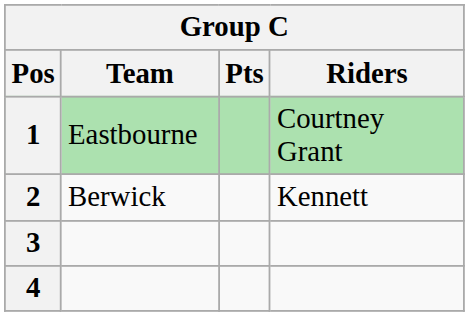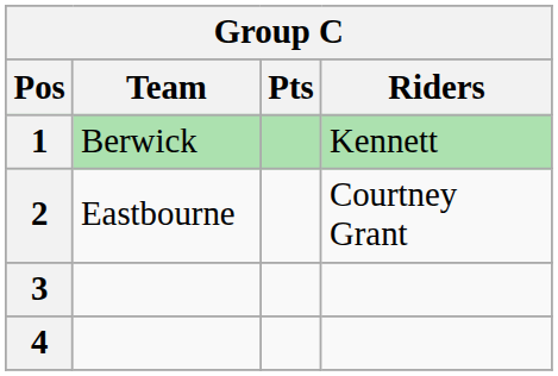1 | Team: Eastbourne -> Berwick
1 | Riders: Courtney Grant -> Kennett
2 | Team: Berwick -> Eastbourne
2 | Riders: Kennett -> Courtney Grant
